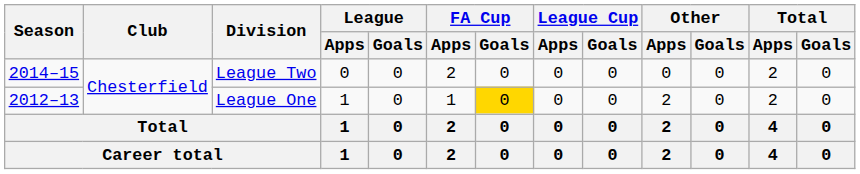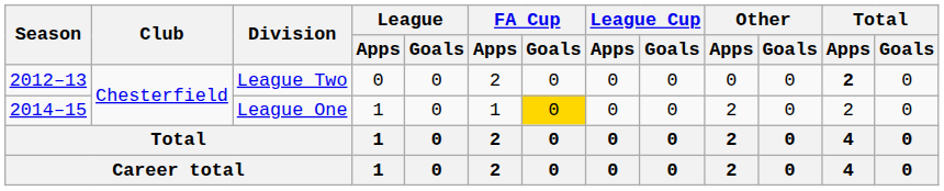League Two | Season: 2014–15 -> 2012–13
League Two | Total / Apps: normal -> bold
League One | Season: 2012–13 -> 2014–15
